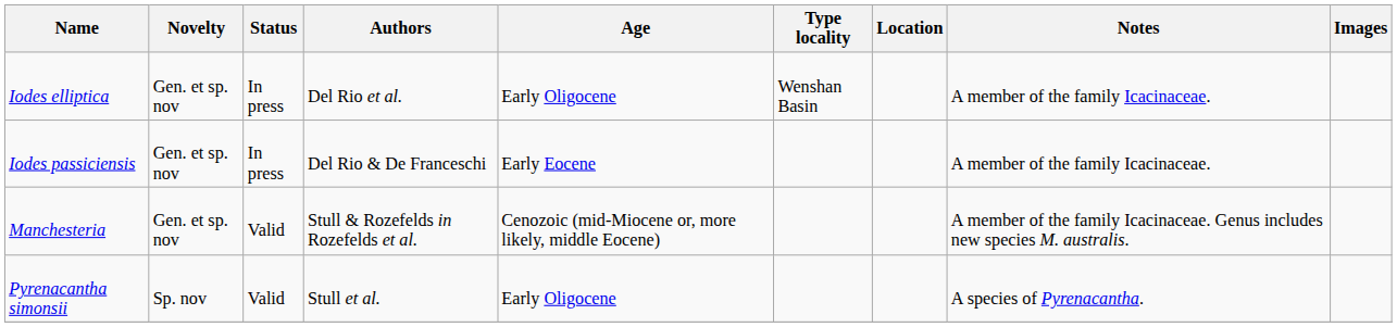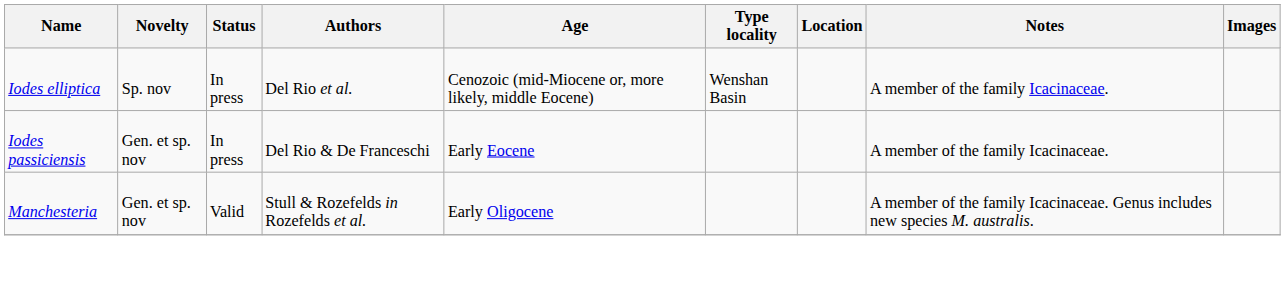Iodes elliptica | Novelty: Gen. et sp. nov -> Sp. nov
Iodes elliptica | Age: Early Oligocene -> Cenozoic (mid-Miocene or, more likely, middle Eocene)
Manchesteria | Age: Cenozoic (mid-Miocene or, more likely, middle Eocene) -> Early Oligocene
- row: Pyrenacantha simonsii | Sp. nov | Valid | Stull et al. | Early Oligocene | A species of Pyrenacantha.
